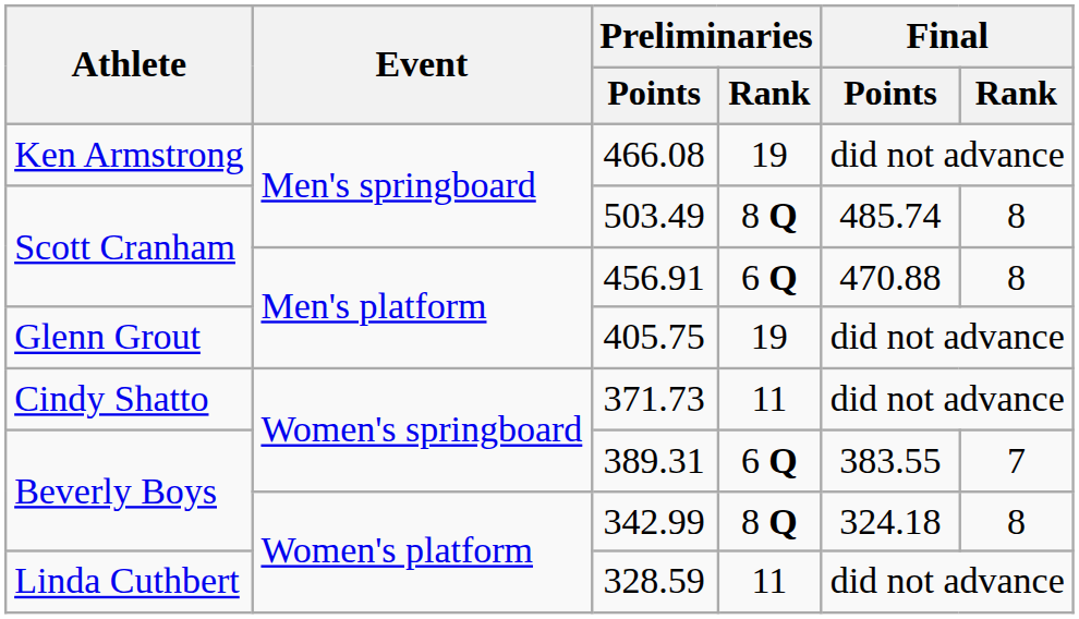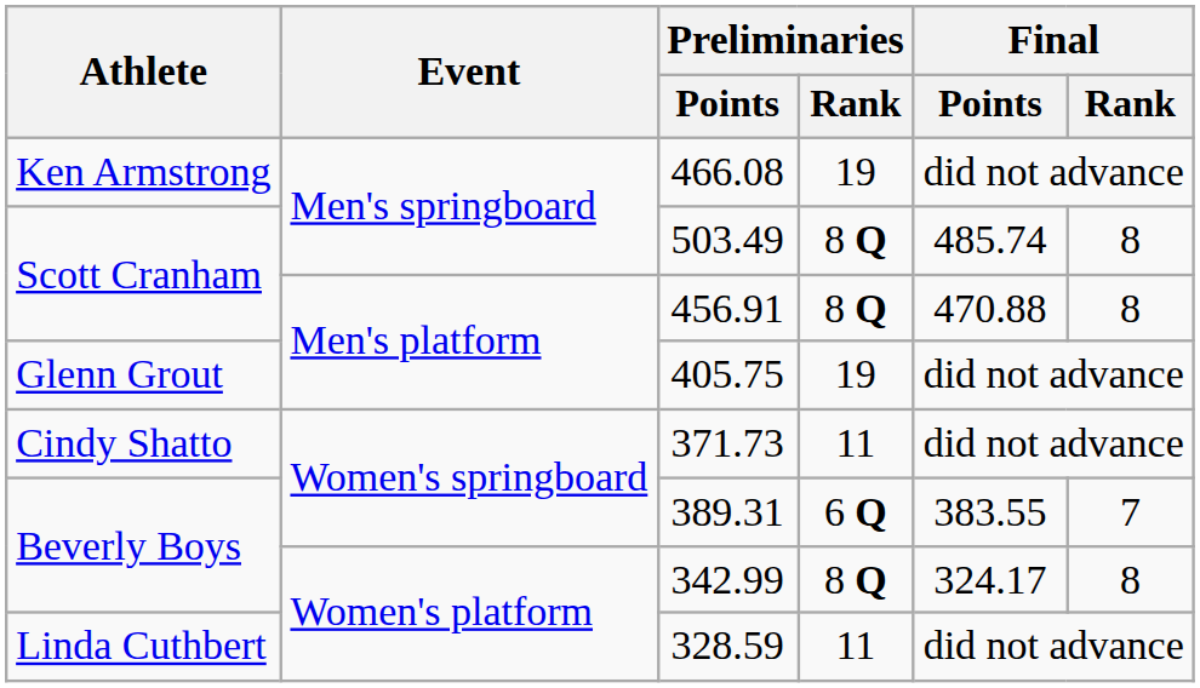456.91 | Preliminaries / Rank: 6 Q -> 8 Q
342.99 | Final / Points: 324.18 -> 324.17
